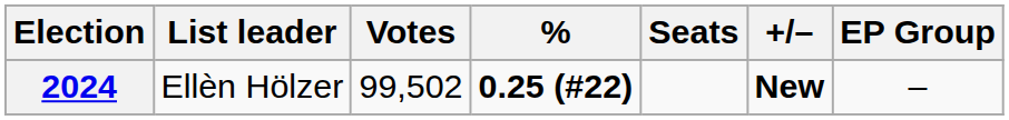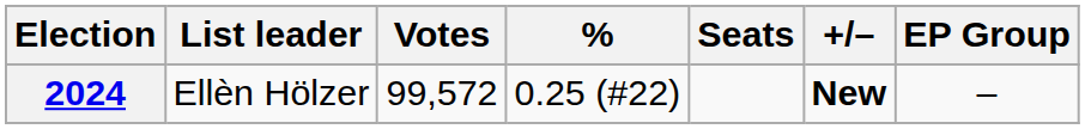2024 | Votes: 99,502 -> 99,572
2024 | %: bold -> normal
